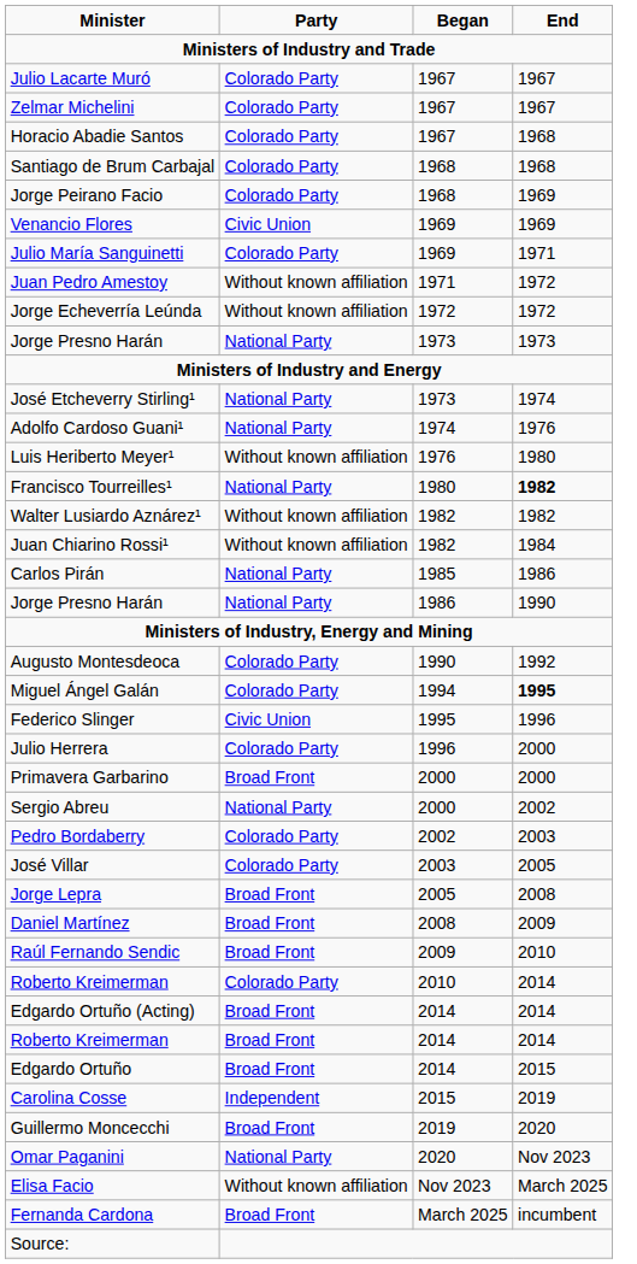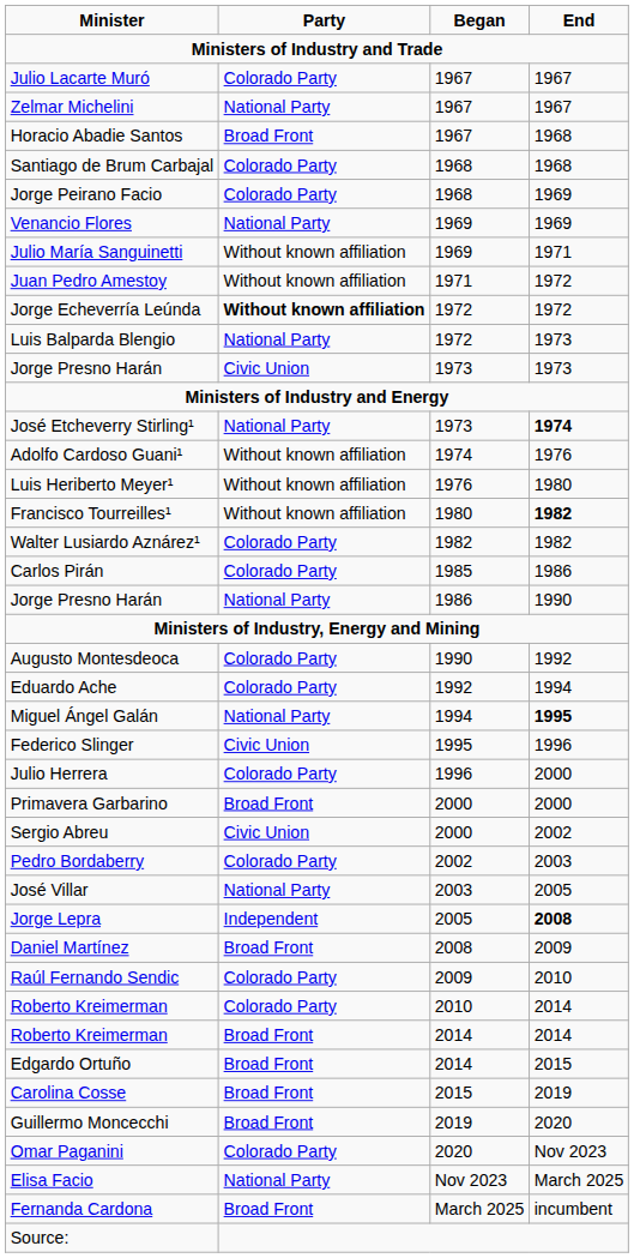Zelmar Michelini | Party: Colorado Party -> National Party
Horacio Abadie Santos | Party: Colorado Party -> Broad Front
Venancio Flores | Party: Civic Union -> National Party
Julio María Sanguinetti | Party: Colorado Party -> Without known affiliation
Jorge Echeverría Leúnda | Party: normal -> bold
+ row: Luis Balparda Blengio | National Party | 1972 | 1973
Jorge Presno Harán / 1973 | Party: National Party -> Civic Union
José Etcheverry Stirling¹ | End: normal -> bold
Adolfo Cardoso Guani¹ | Party: National Party -> Without known affiliation
Francisco Tourreilles¹ | Party: National Party -> Without known affiliation
Walter Lusiardo Aznárez¹ | Party: Without known affiliation -> Colorado Party
- row: Juan Chiarino Rossi¹ | Without known affiliation | 1982 | 1984
Carlos Pirán | Party: National Party -> Colorado Party
+ row: Eduardo Ache | Colorado Party | 1992 | 1994
Miguel Ángel Galán | Party: Colorado Party -> National Party
Sergio Abreu | Party: National Party -> Civic Union
José Villar | Party: Colorado Party -> National Party
Jorge Lepra | Party: Broad Front -> Independent
Jorge Lepra | End: normal -> bold
Raúl Fernando Sendic | Party: Broad Front -> Colorado Party
- row: Edgardo Ortuño (Acting) | Broad Front | 2014 | 2014
Carolina Cosse | Party: Independent -> Broad Front
Omar Paganini | Party: National Party -> Colorado Party
Elisa Facio | Party: Without known affiliation -> National Party
